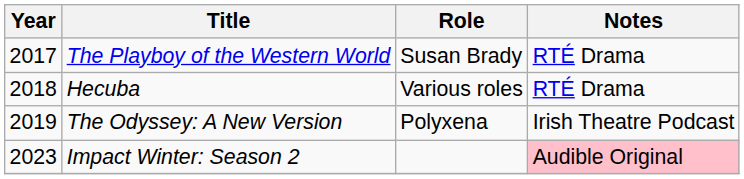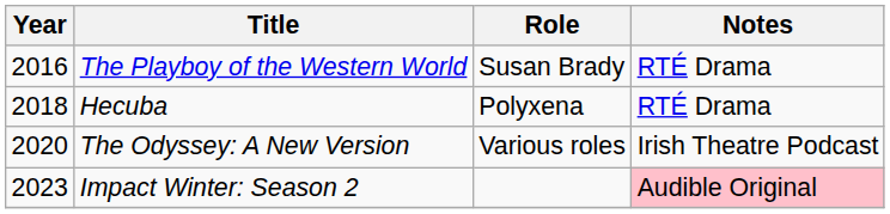The Playboy of the Western World | Year: 2017 -> 2016
Hecuba | Role: Various roles -> Polyxena
The Odyssey: A New Version | Year: 2019 -> 2020
The Odyssey: A New Version | Role: Polyxena -> Various roles
